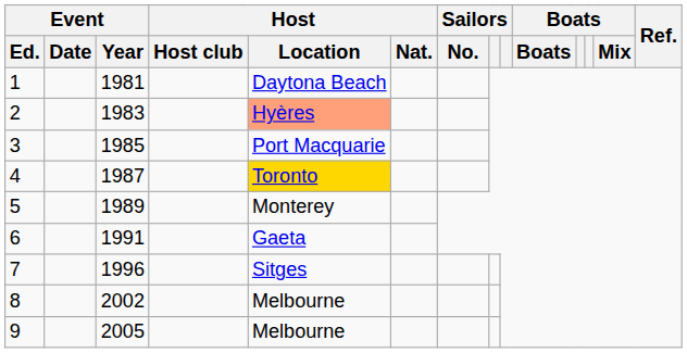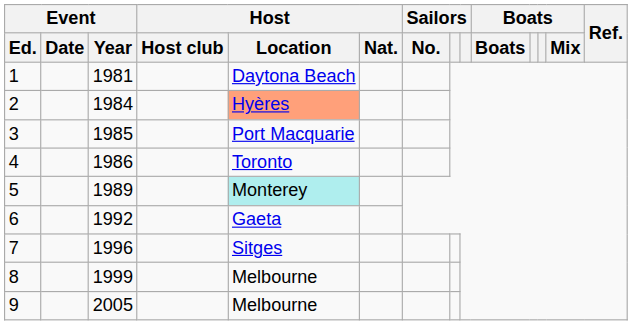2 | Event / Year: 1983 -> 1984
4 | Event / Year: 1987 -> 1986
4 | Host / Location: gold background -> no background
5 | Host / Location: no background -> paleturquoise background
6 | Event / Year: 1991 -> 1992
8 | Event / Year: 2002 -> 1999
